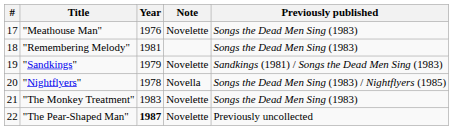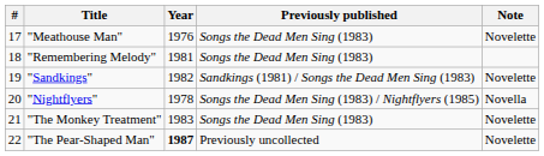columns swapped: Note <-> Previously published
"Sandkings" | Year: 1979 -> 1982
